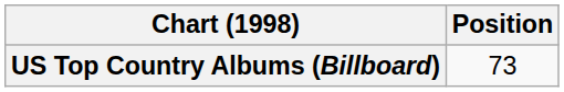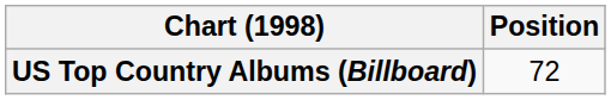US Top Country Albums (Billboard) | Position: 73 -> 72
